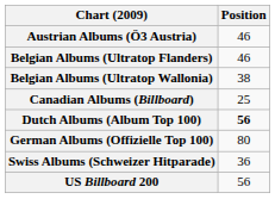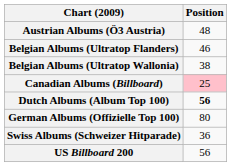Austrian Albums (Ö3 Austria) | Position: 46 -> 48
Canadian Albums (Billboard) | Position: no background -> pink background
